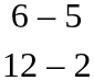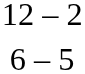rows swapped: 12 – 2 <-> 6 – 5
